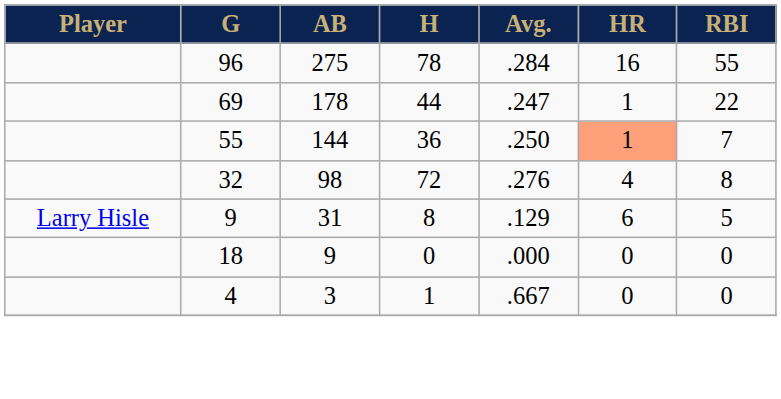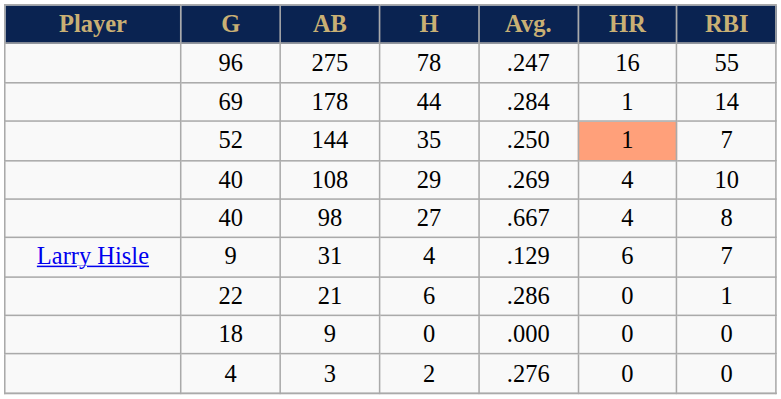275 | Avg.: .284 -> .247
178 | Avg.: .247 -> .284
178 | RBI: 22 -> 14
144 | G: 55 -> 52
144 | H: 36 -> 35
+ row: 40 | 108 | 29 | .269 | 4 | 10
98 | G: 32 -> 40
98 | H: 72 -> 27
98 | Avg.: .276 -> .667
31 | H: 8 -> 4
31 | RBI: 5 -> 7
+ row: 22 | 21 | 6 | .286 | 0 | 1
3 | H: 1 -> 2
3 | Avg.: .667 -> .276
